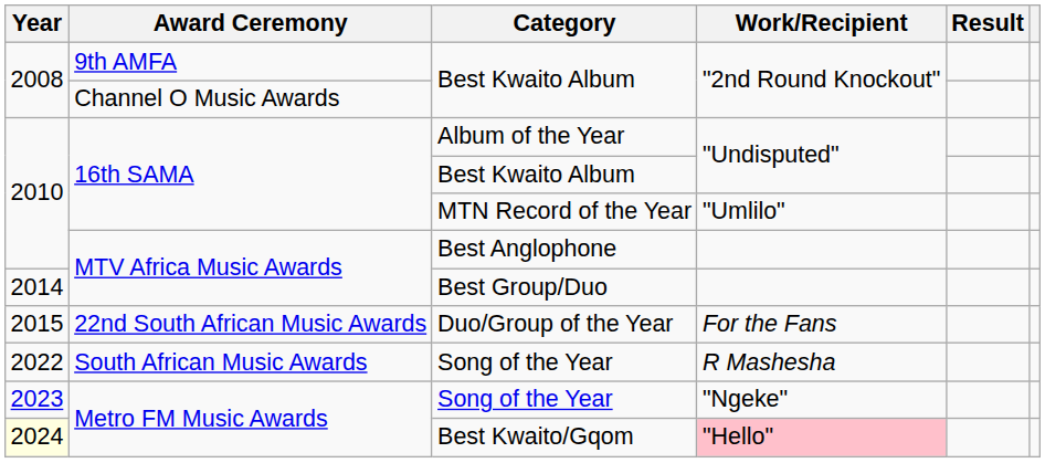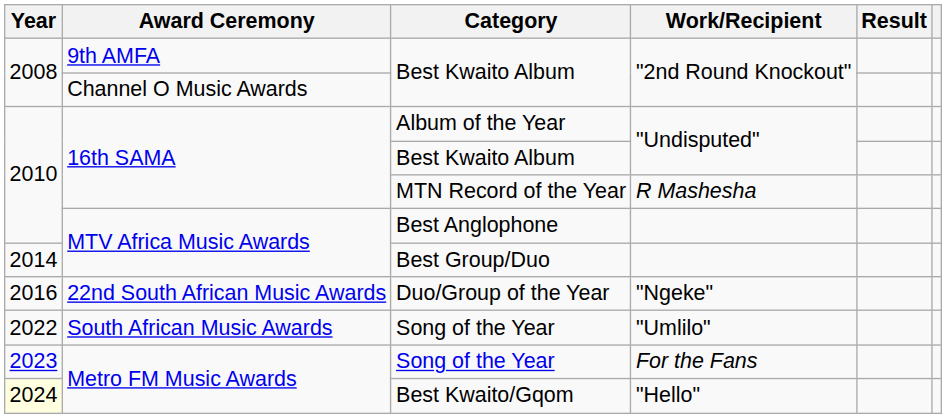MTN Record of the Year | Work/Recipient: "Umlilo" -> R Mashesha
Duo/Group of the Year | Year: 2015 -> 2016
Duo/Group of the Year | Work/Recipient: For the Fans -> "Ngeke"
South African Music Awards / Song of the Year | Work/Recipient: R Mashesha -> "Umlilo"
Metro FM Music Awards / Song of the Year | Work/Recipient: "Ngeke" -> For the Fans
Best Kwaito/Gqom | Work/Recipient: pink background -> no background
